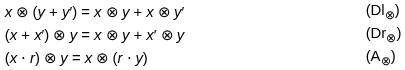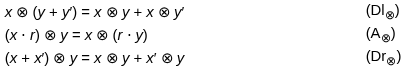rows swapped: (x + x′) ⊗ y = x ⊗ y + x′ ⊗ y <-> (x ⋅ r) ⊗ y = x ⊗ (r ⋅ y)
